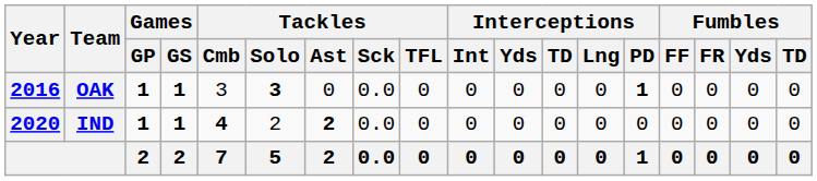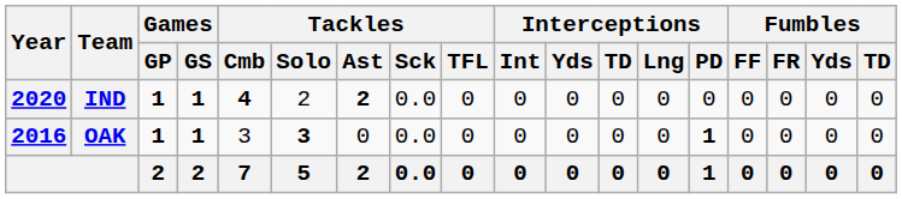rows swapped: OAK <-> IND
